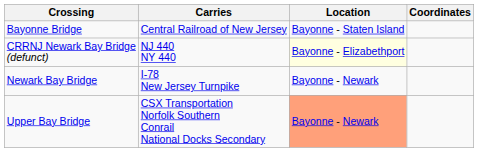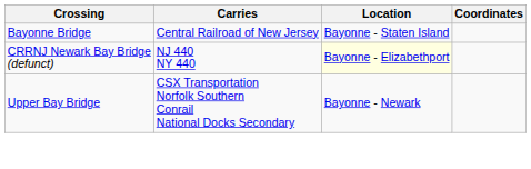- row: Newark Bay Bridge | I-78 New Jersey Turnpike | Bayonne - Newark
Upper Bay Bridge | Location: lightsalmon background -> no background
